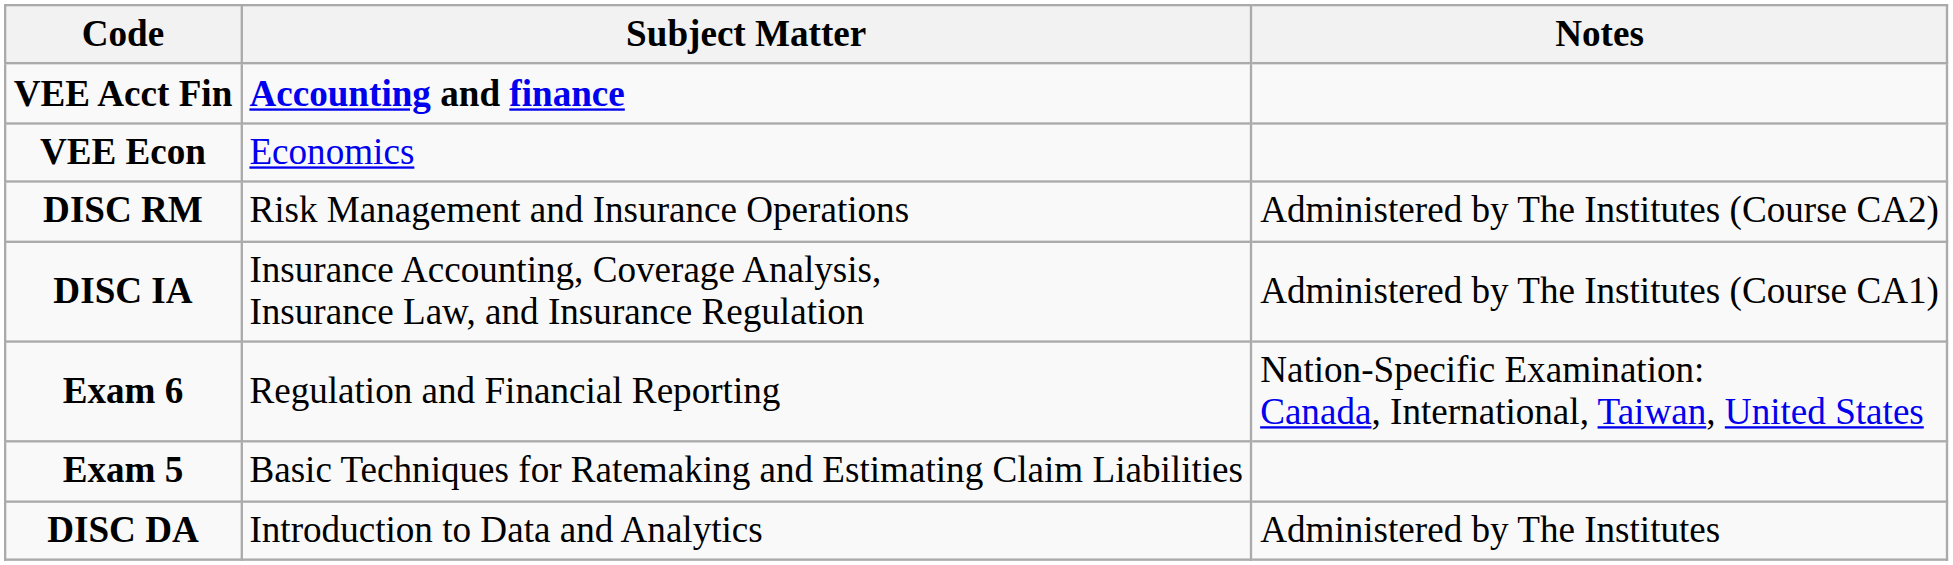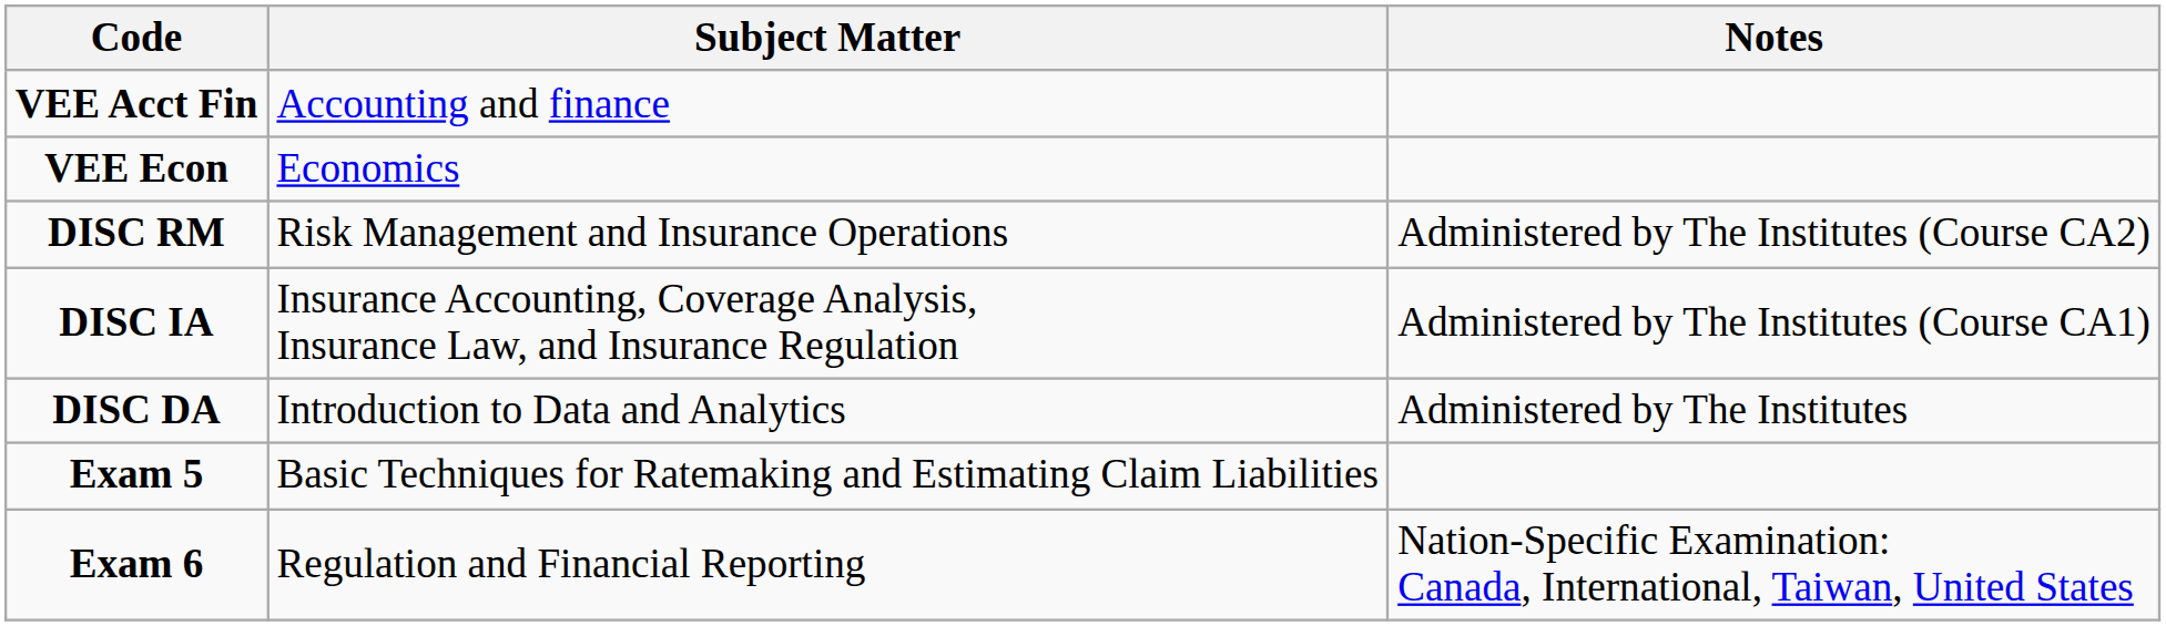VEE Acct Fin | Subject Matter: bold -> normal
rows swapped: DISC DA <-> Exam 6
